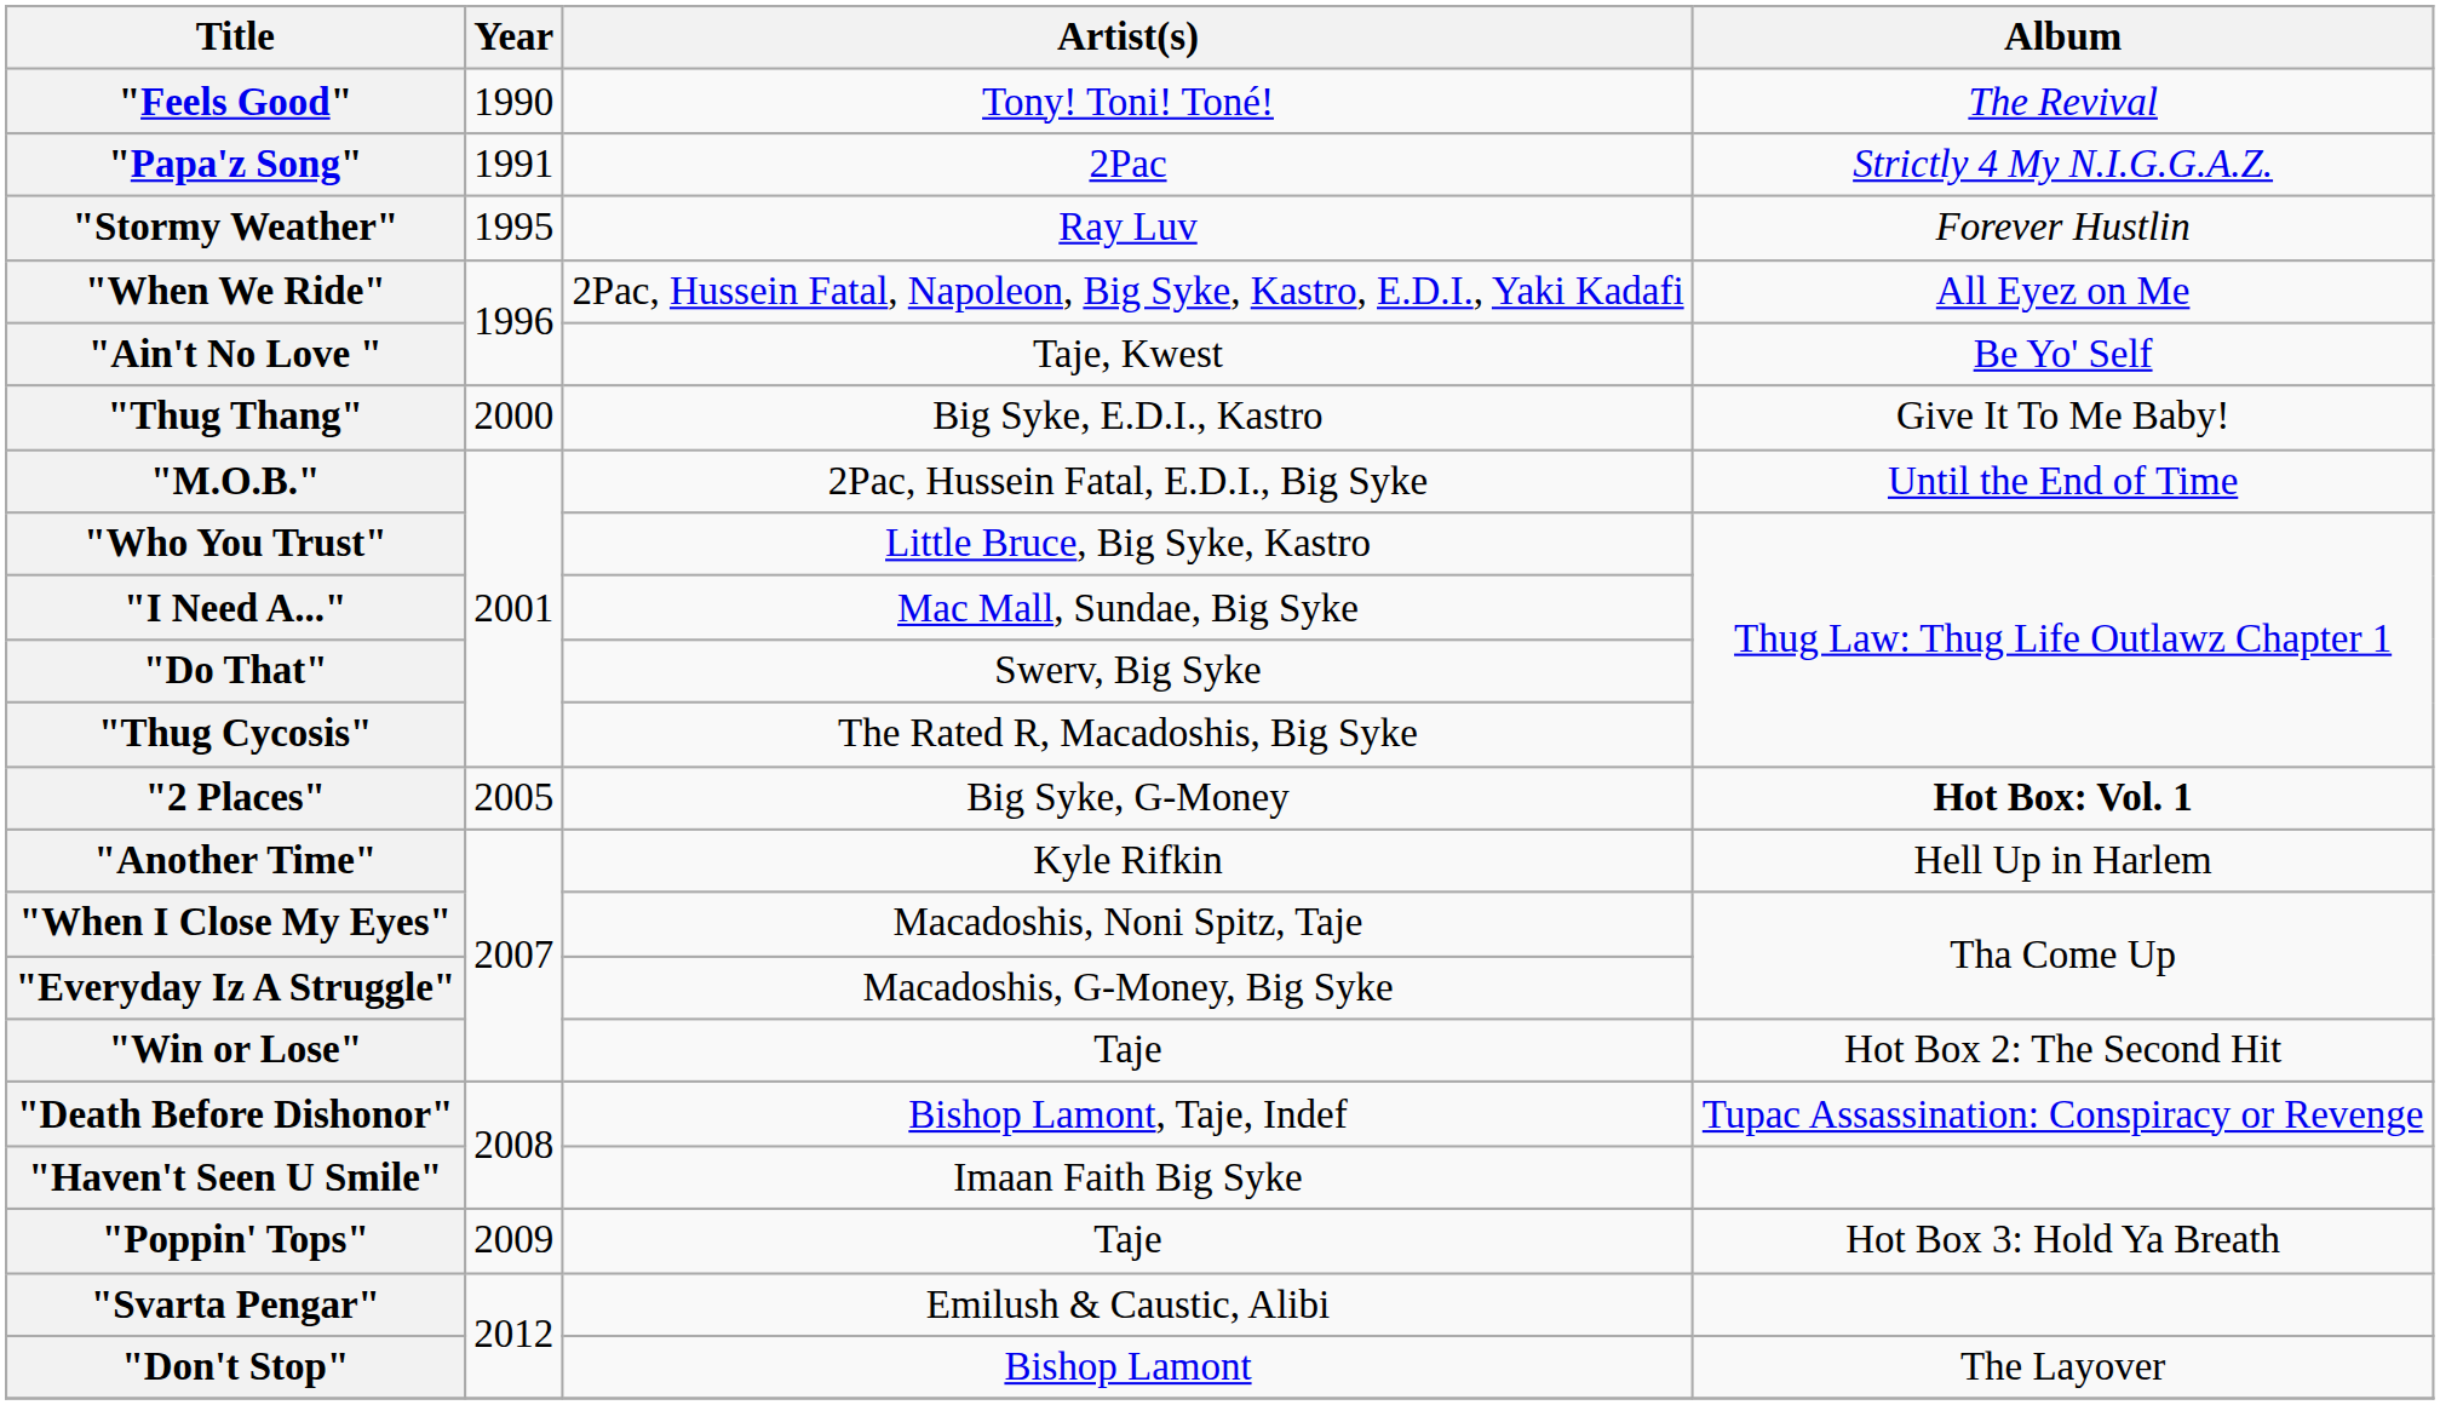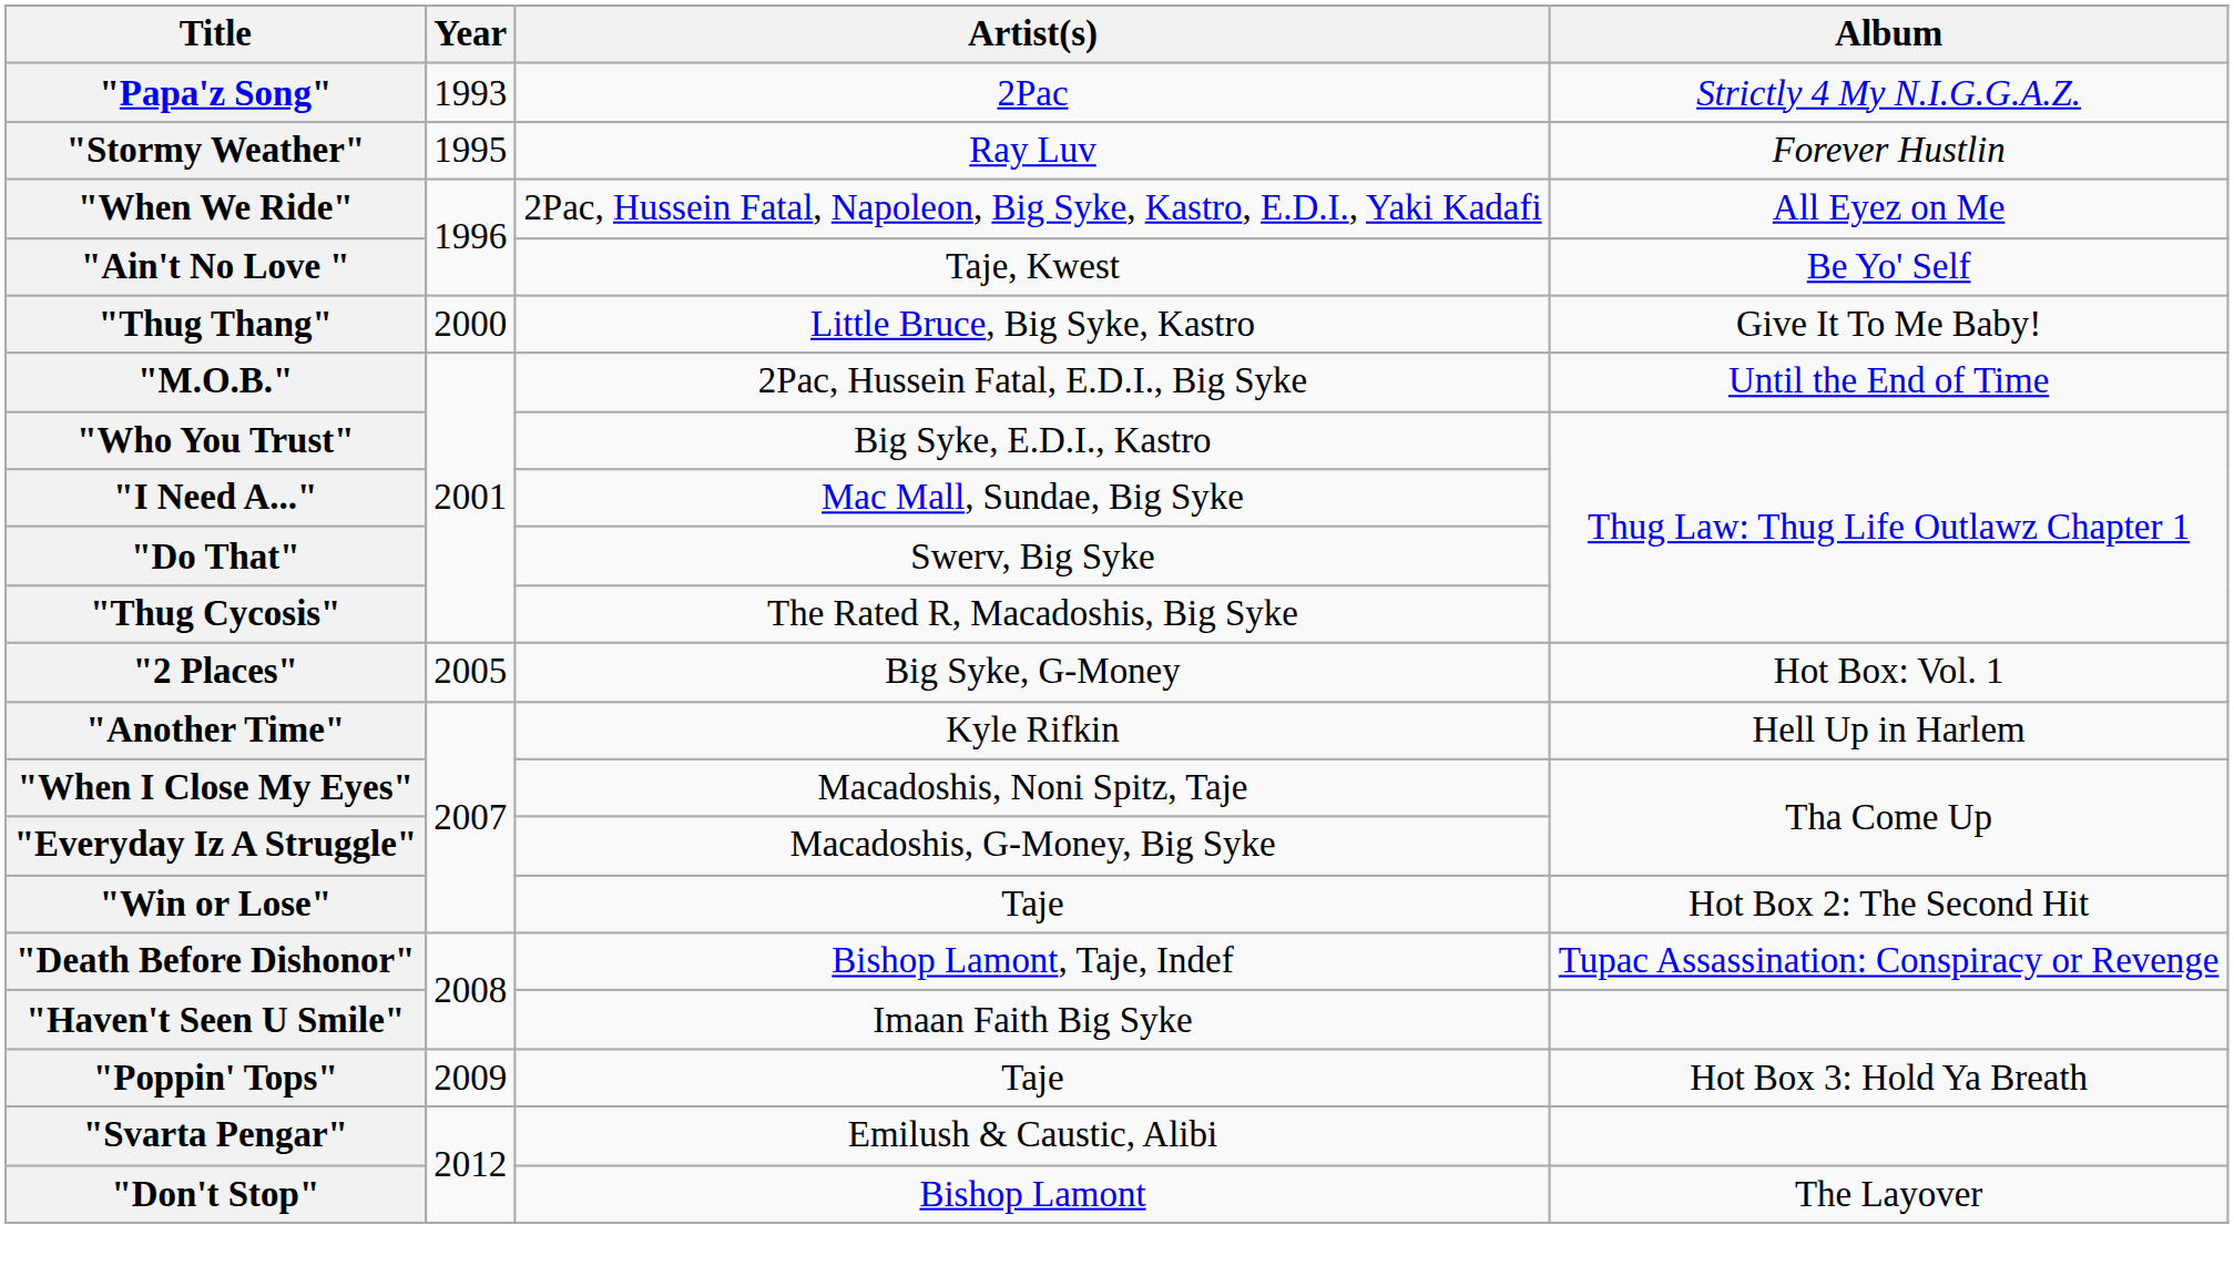- row: "Feels Good" | 1990 | Tony! Toni! Toné! | The Revival
"Papa'z Song" | Year: 1991 -> 1993
"Thug Thang" | Artist(s): Big Syke, E.D.I., Kastro -> Little Bruce, Big Syke, Kastro
"Who You Trust" | Artist(s): Little Bruce, Big Syke, Kastro -> Big Syke, E.D.I., Kastro
"2 Places" | Album: bold -> normal
